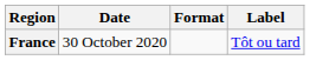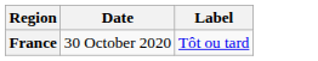- column: Format
